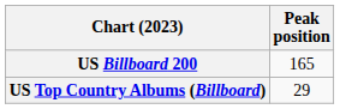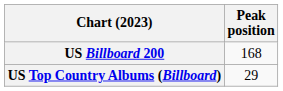US Billboard 200 | Peak position: 165 -> 168
